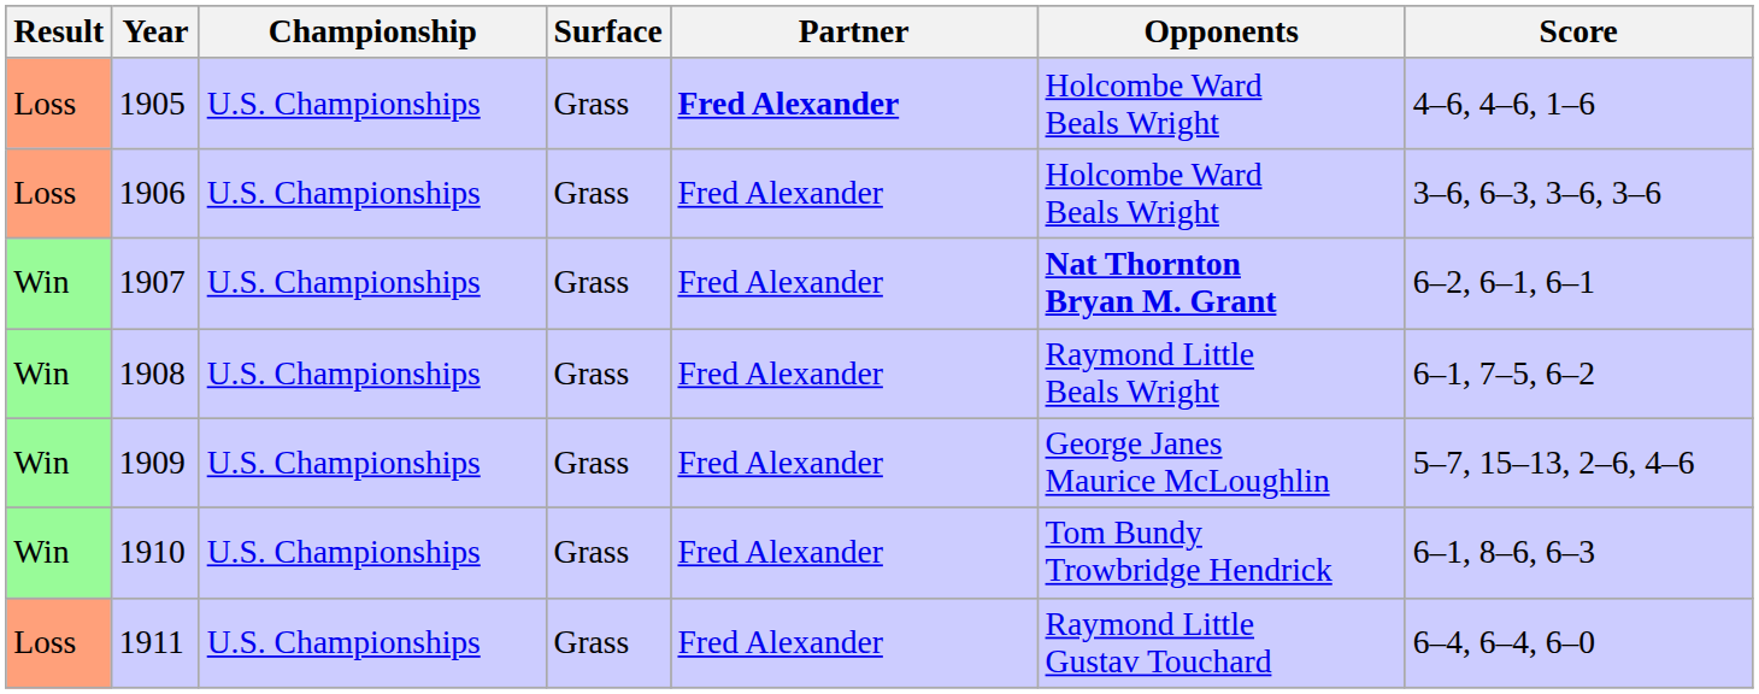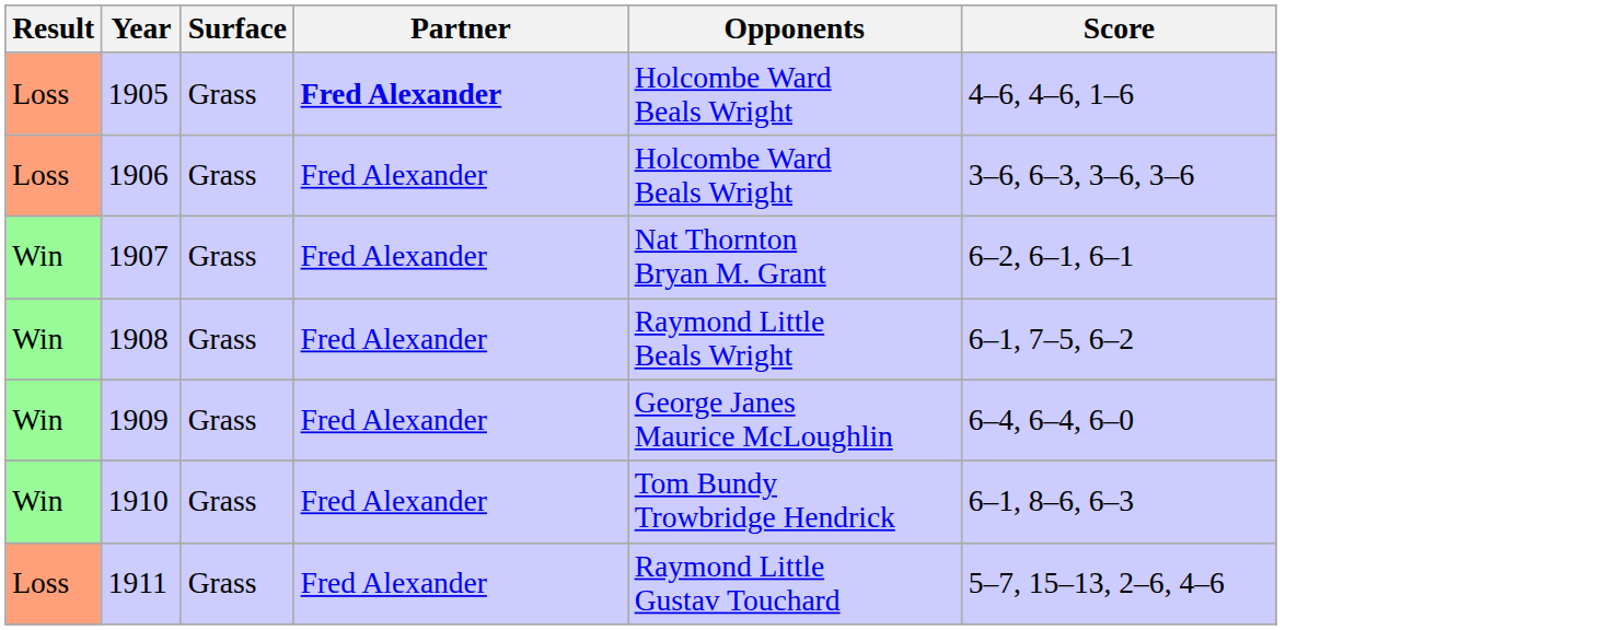- column: Championship | U.S. Championships | U.S. Championships | U.S. Championships | U.S. Championships | U.S. Championships | U.S. Championships | U.S. Championships
1907 | Opponents: bold -> normal
1909 | Score: 5–7, 15–13, 2–6, 4–6 -> 6–4, 6–4, 6–0
1911 | Score: 6–4, 6–4, 6–0 -> 5–7, 15–13, 2–6, 4–6
